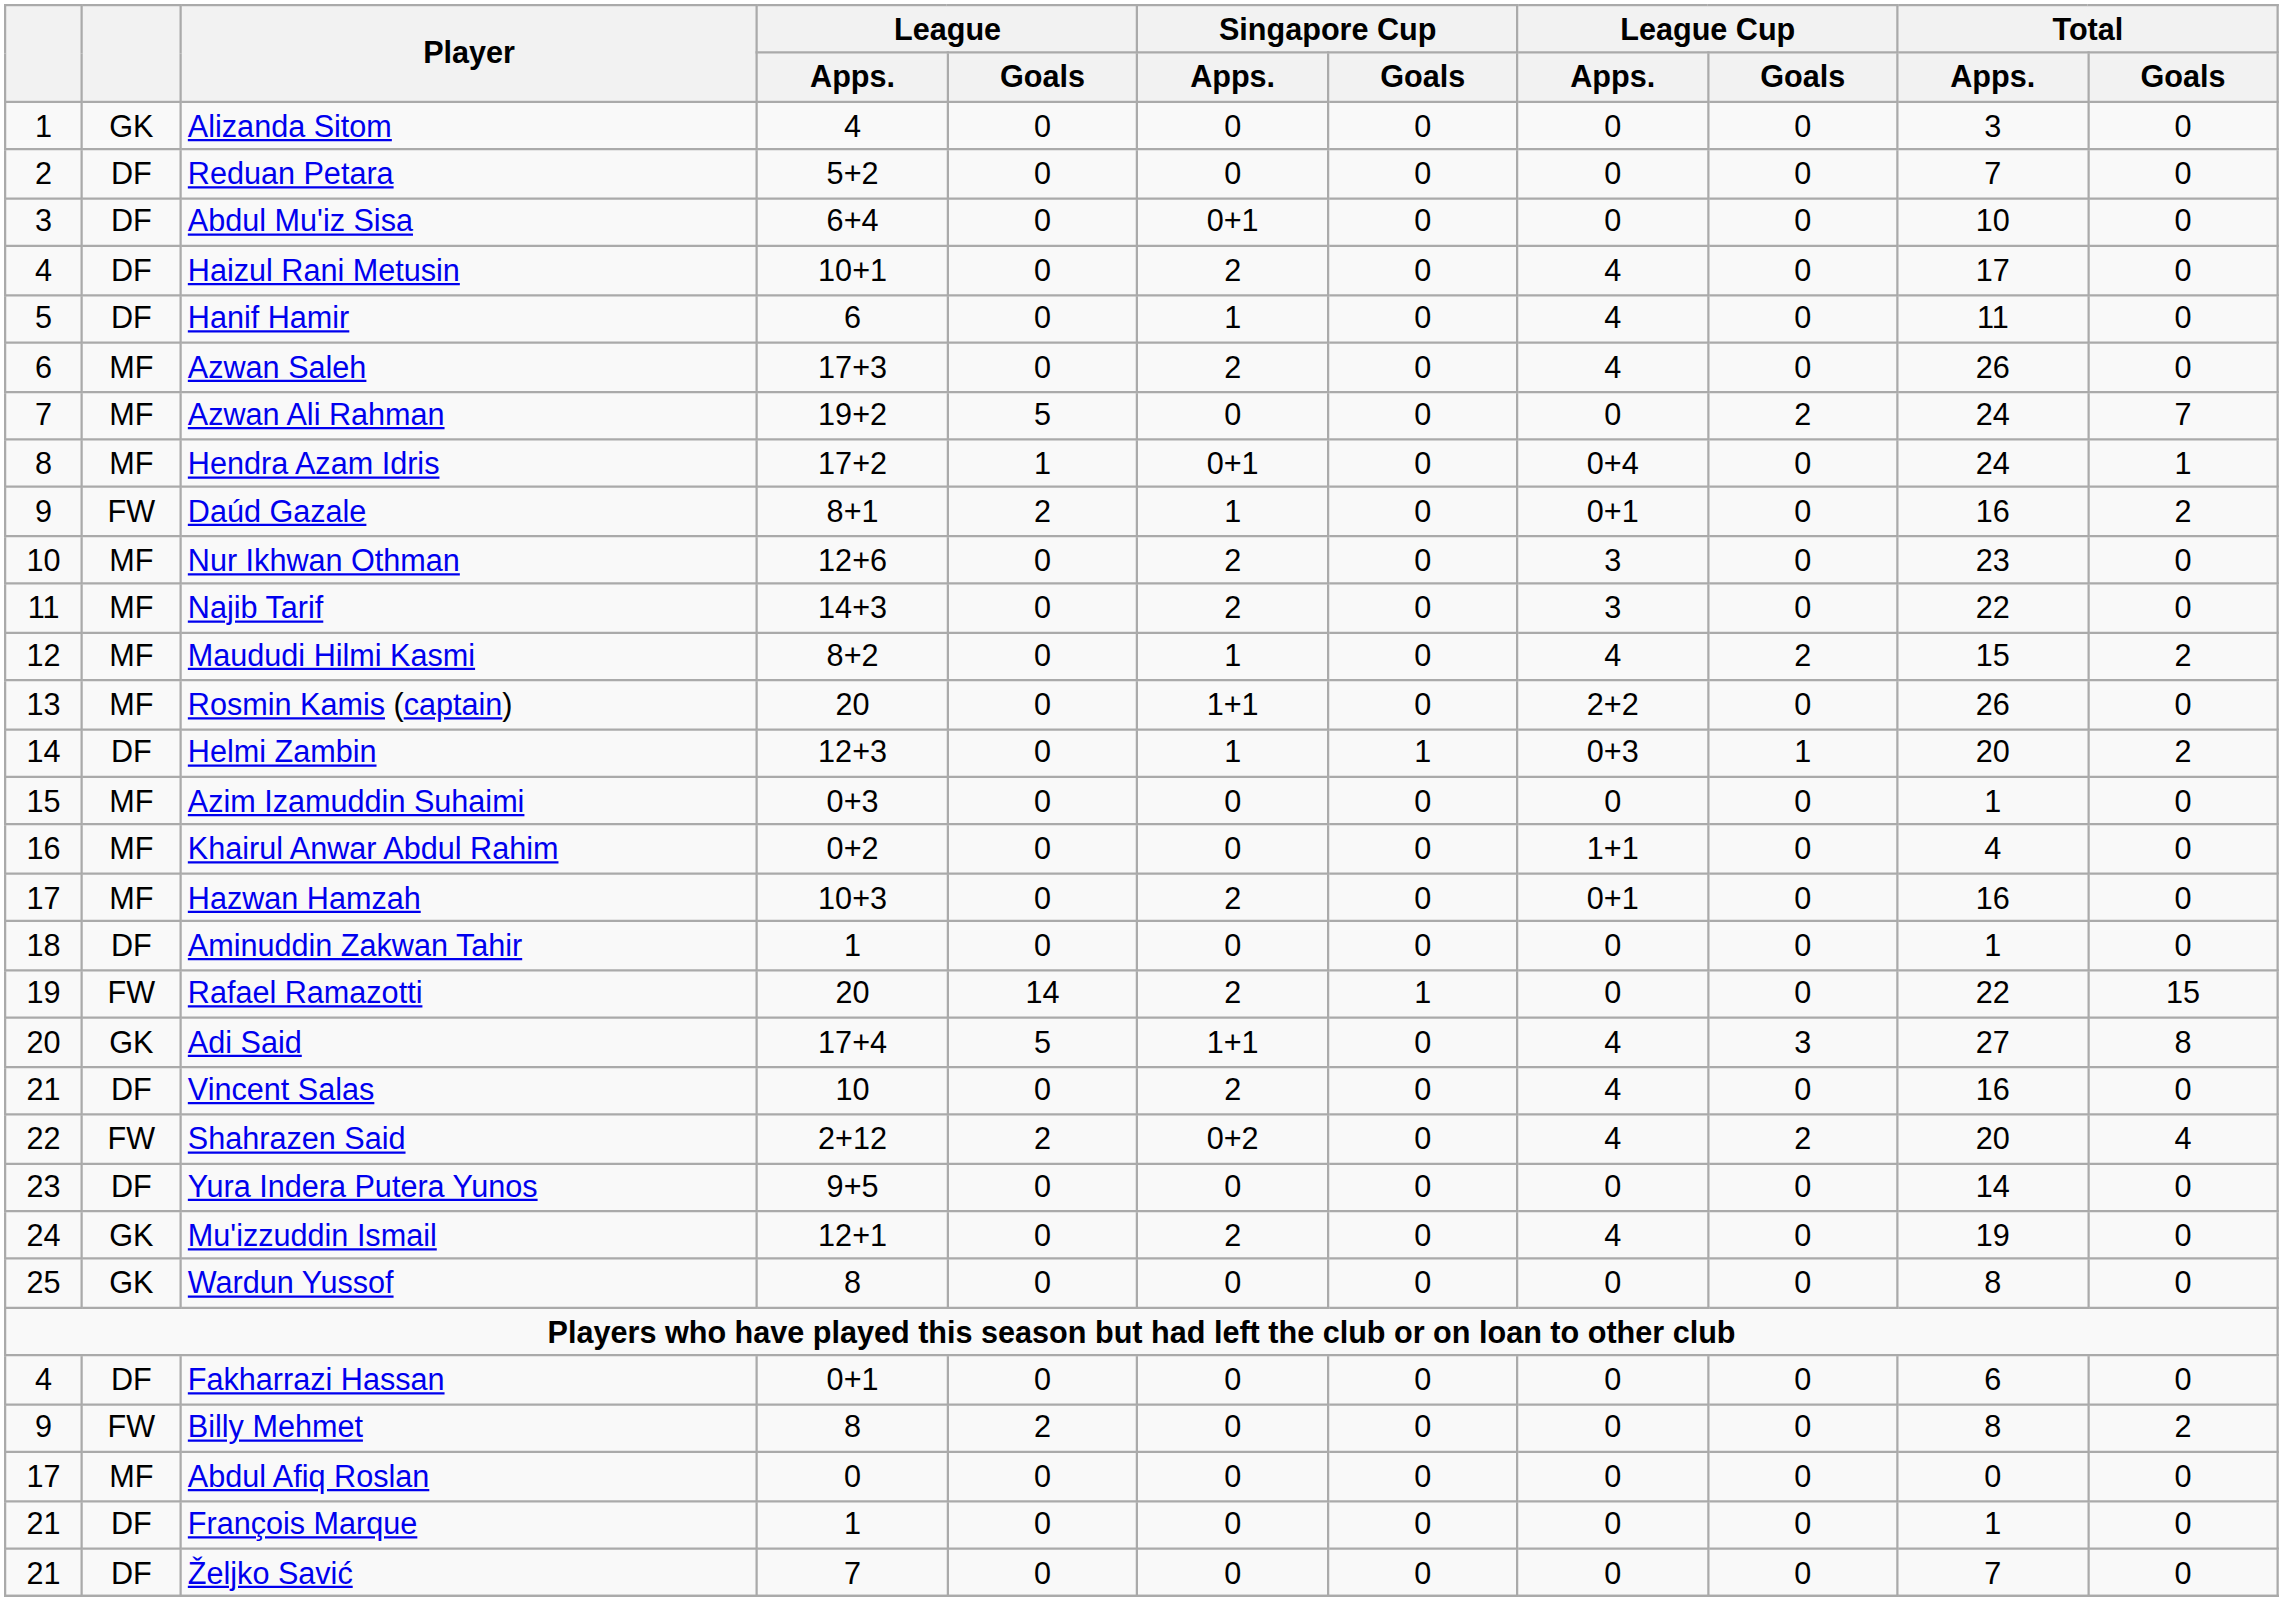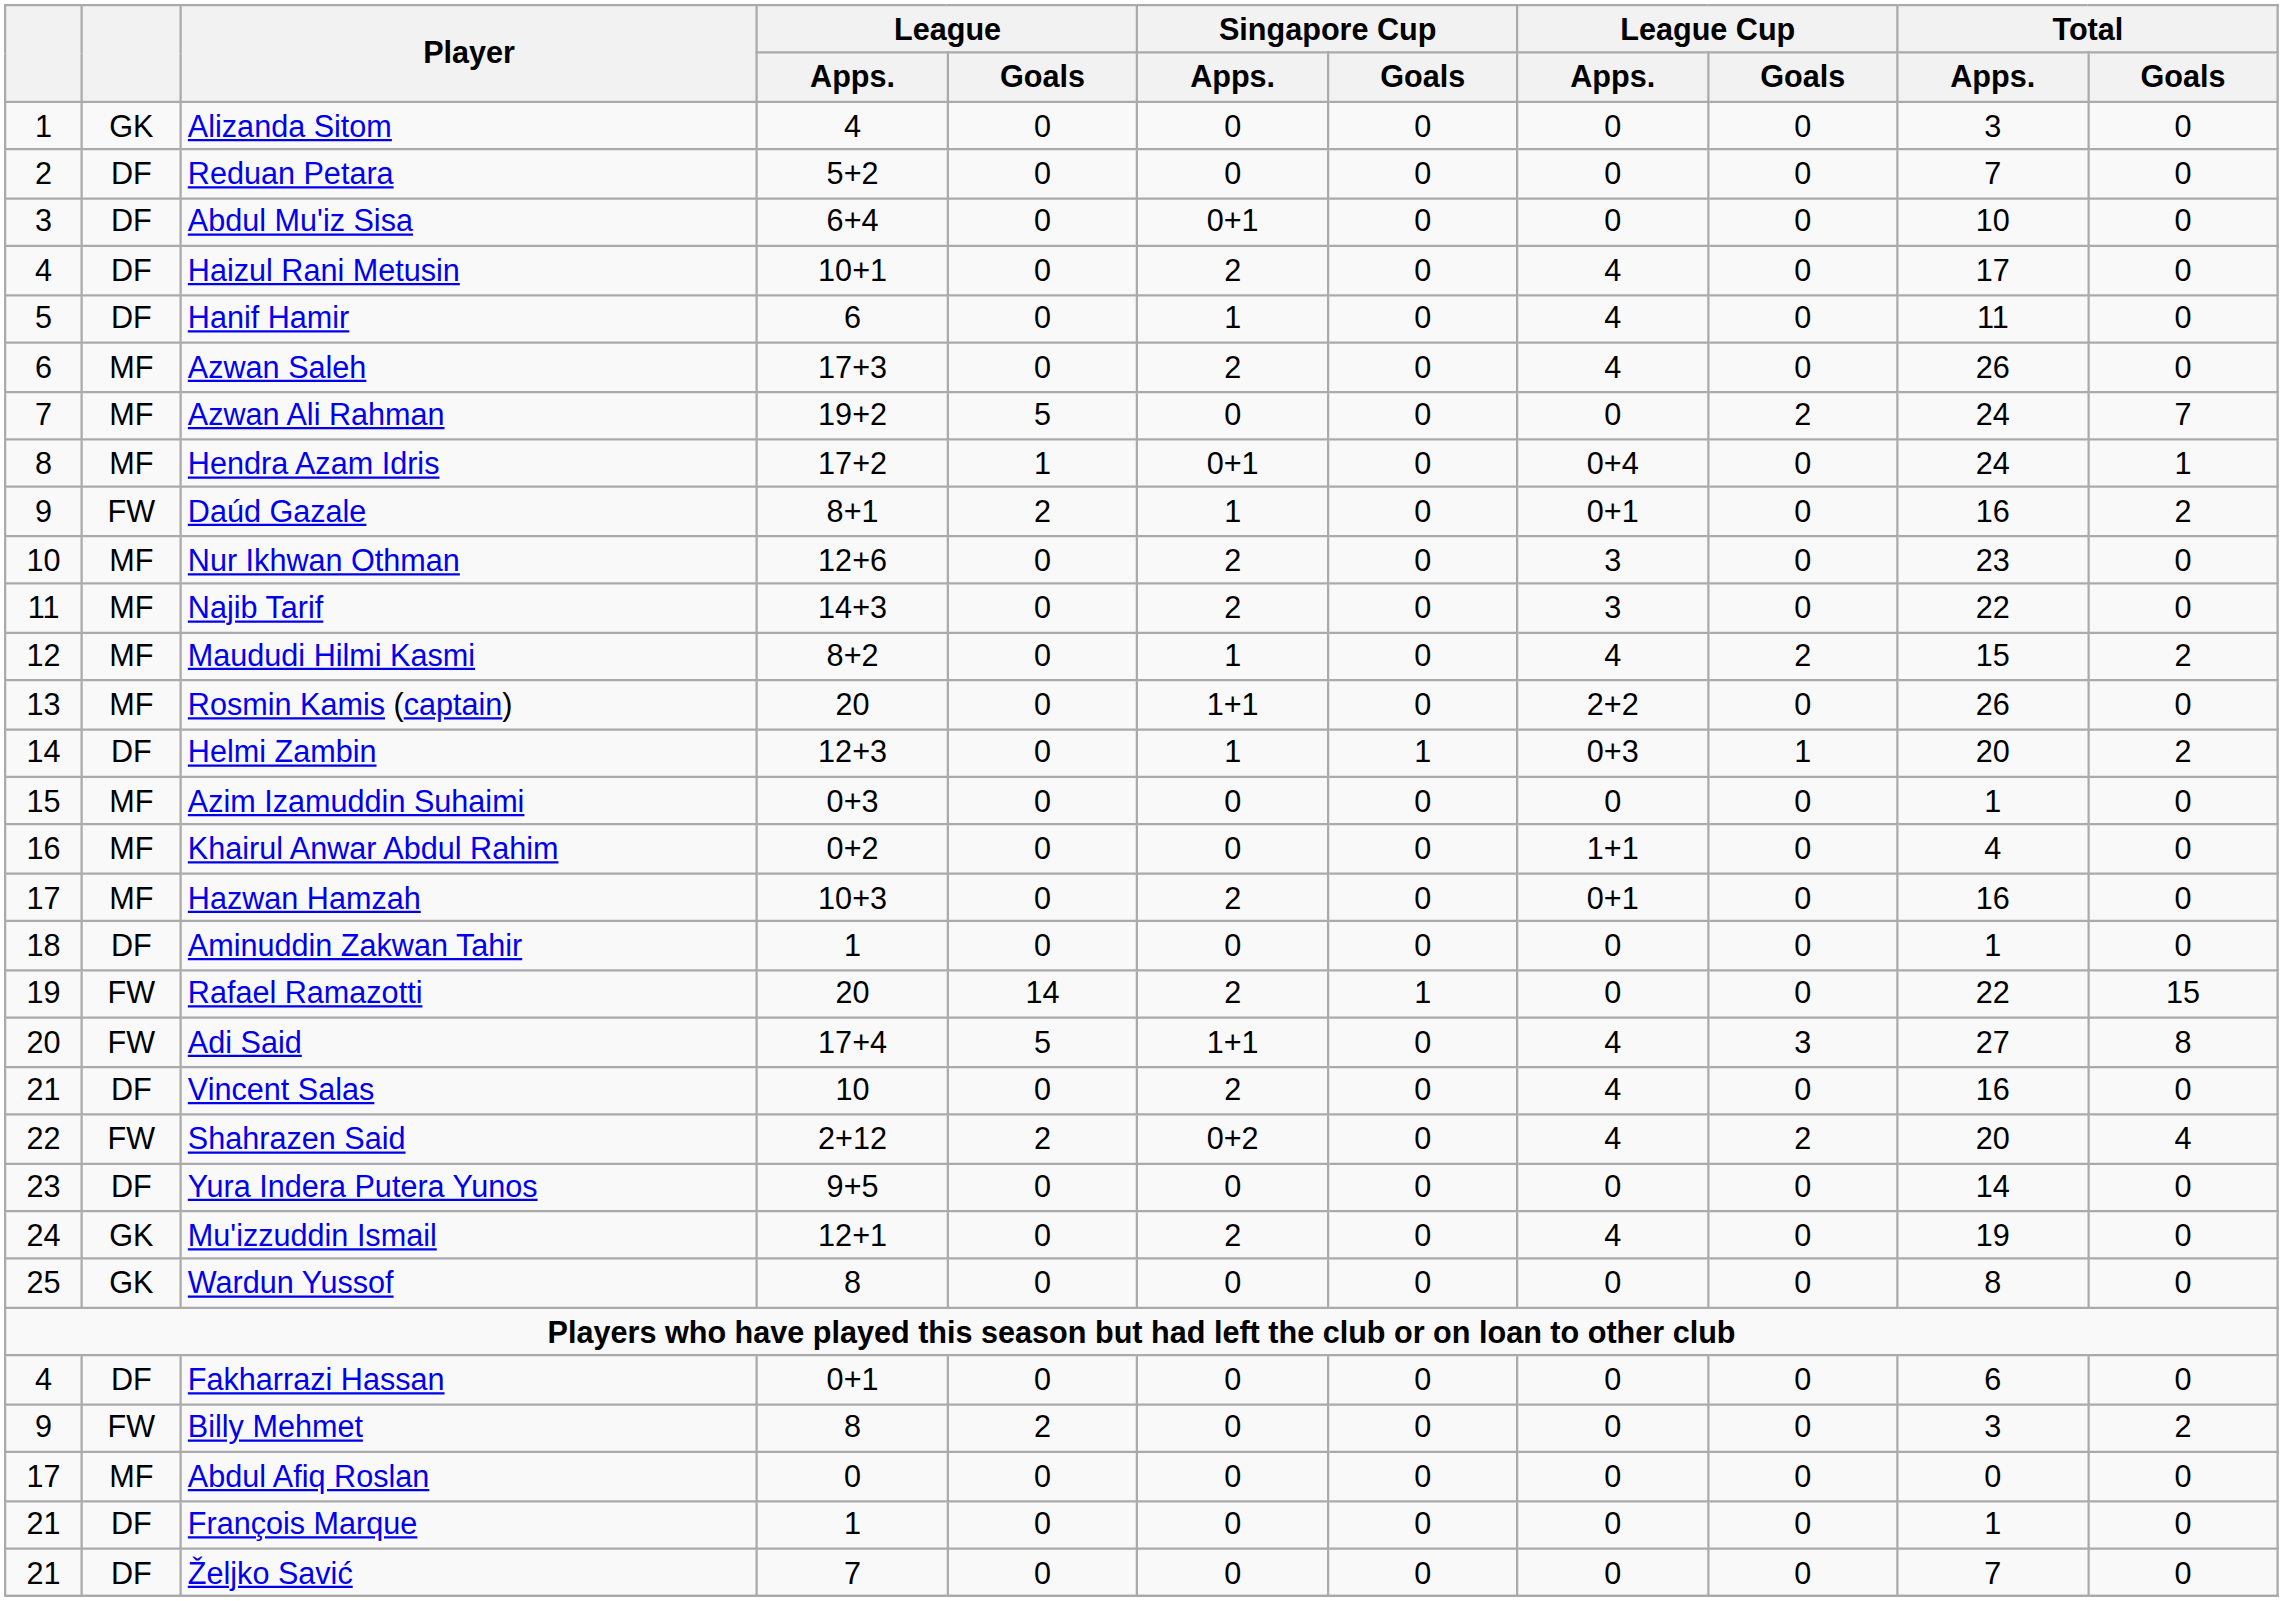Adi Said | column 2: GK -> FW
Billy Mehmet | Total / Apps.: 8 -> 3
